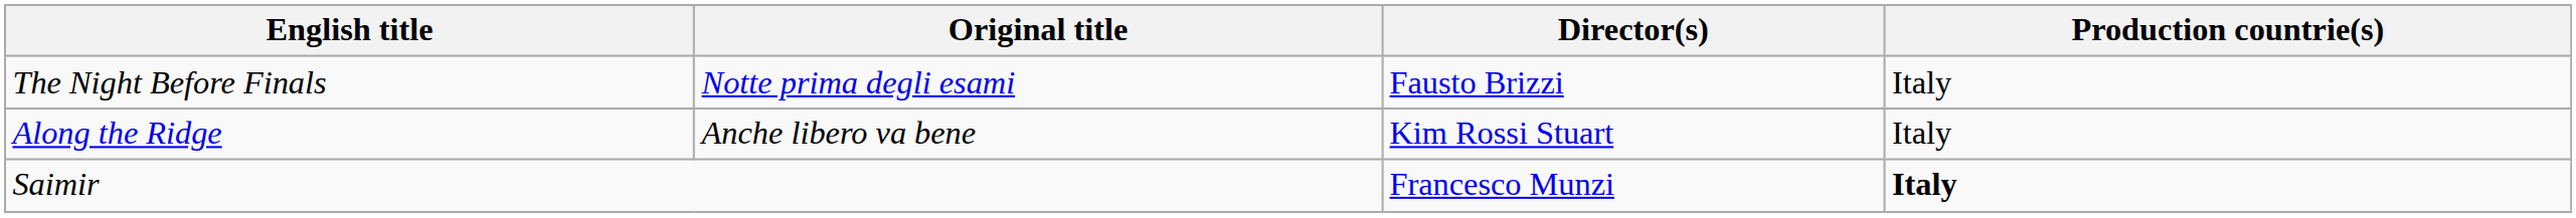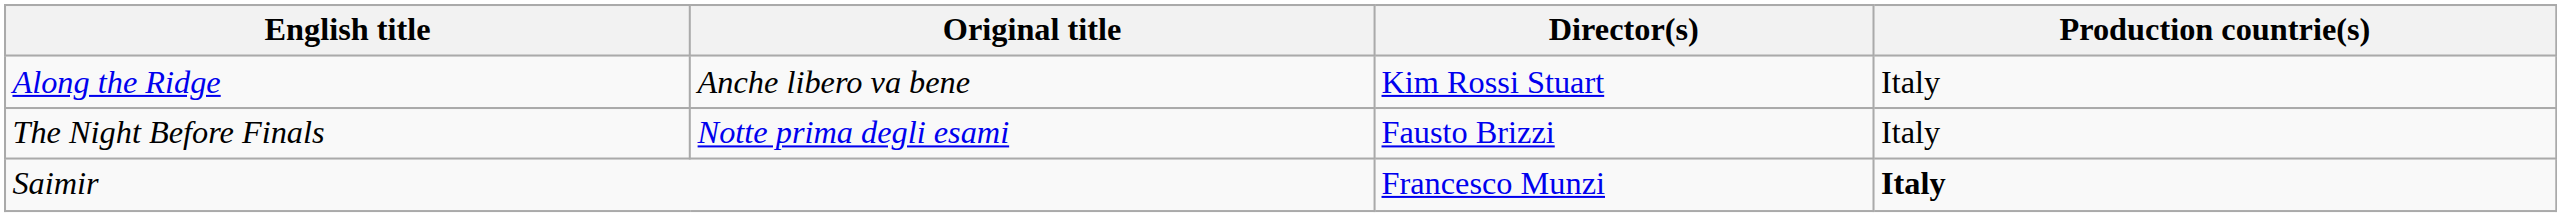rows swapped: Along the Ridge <-> The Night Before Finals
